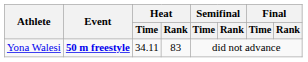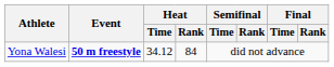Yona Walesi | Heat / Time: 34.11 -> 34.12
Yona Walesi | Heat / Rank: 83 -> 84
